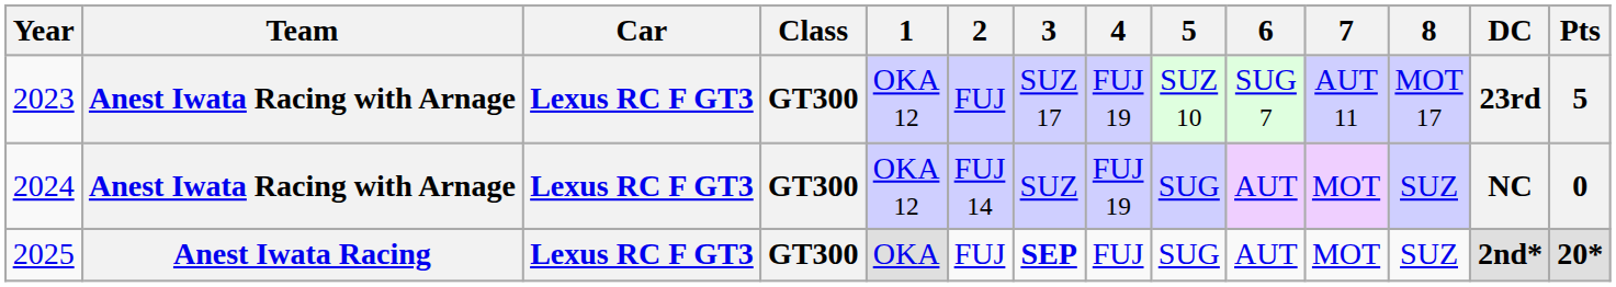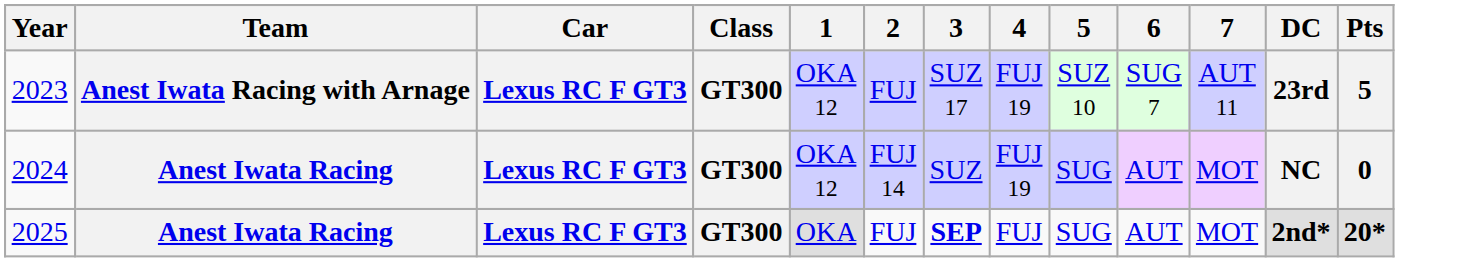- column: 8 | MOT 17 | SUZ | SUZ
2024 | Team: Anest Iwata Racing with Arnage -> Anest Iwata Racing
